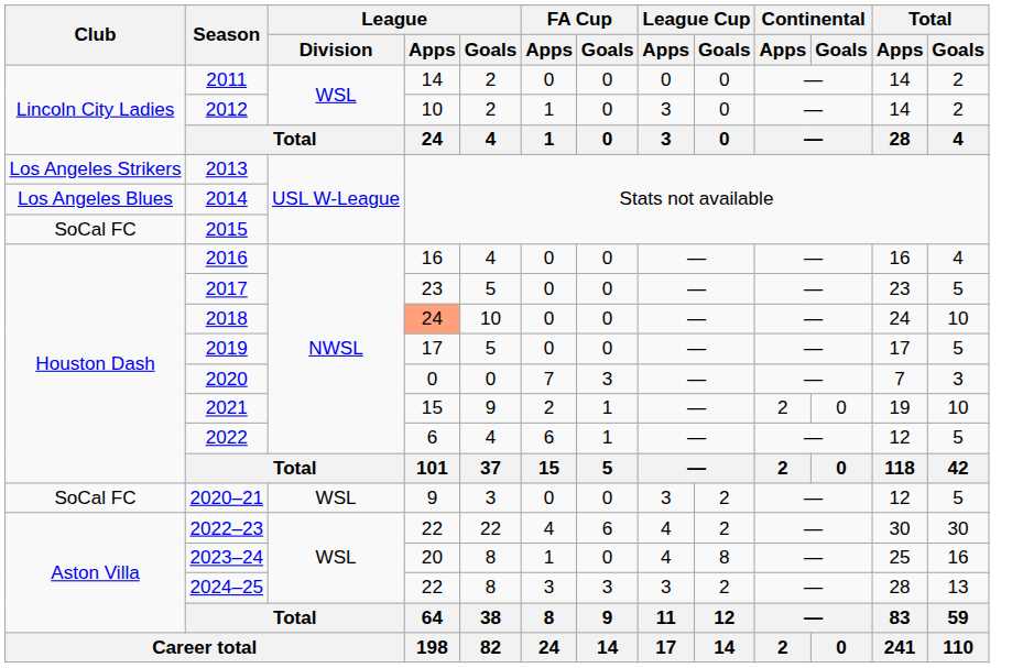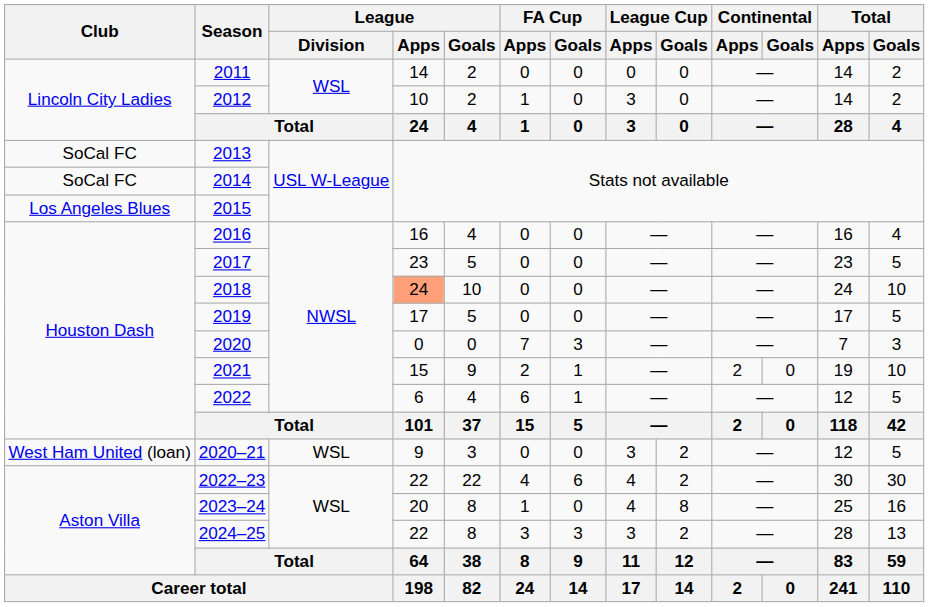2013 | Club: Los Angeles Strikers -> SoCal FC
2014 | Club: Los Angeles Blues -> SoCal FC
2015 | Club: SoCal FC -> Los Angeles Blues
2020–21 | Club: SoCal FC -> West Ham United (loan)
